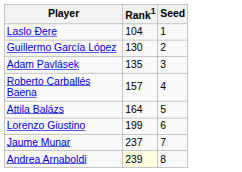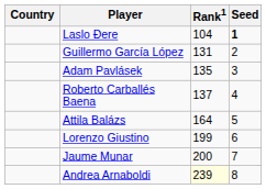+ column: Country
Laslo Đere | Seed: normal -> bold
Guillermo García López | Rank1: 130 -> 131
Roberto Carballés Baena | Rank1: 157 -> 137
Jaume Munar | Rank1: 237 -> 200
